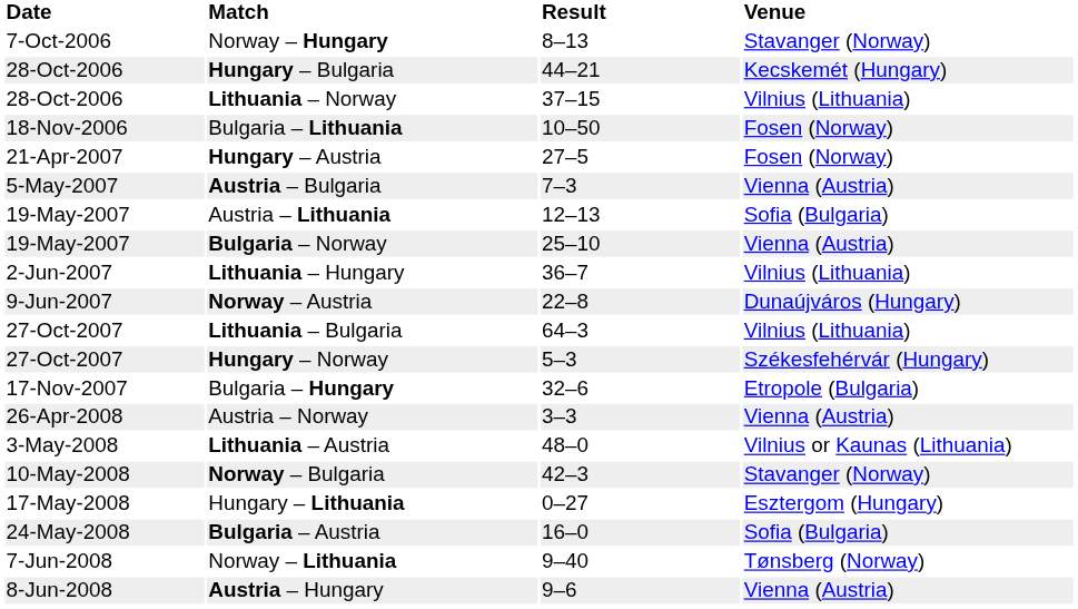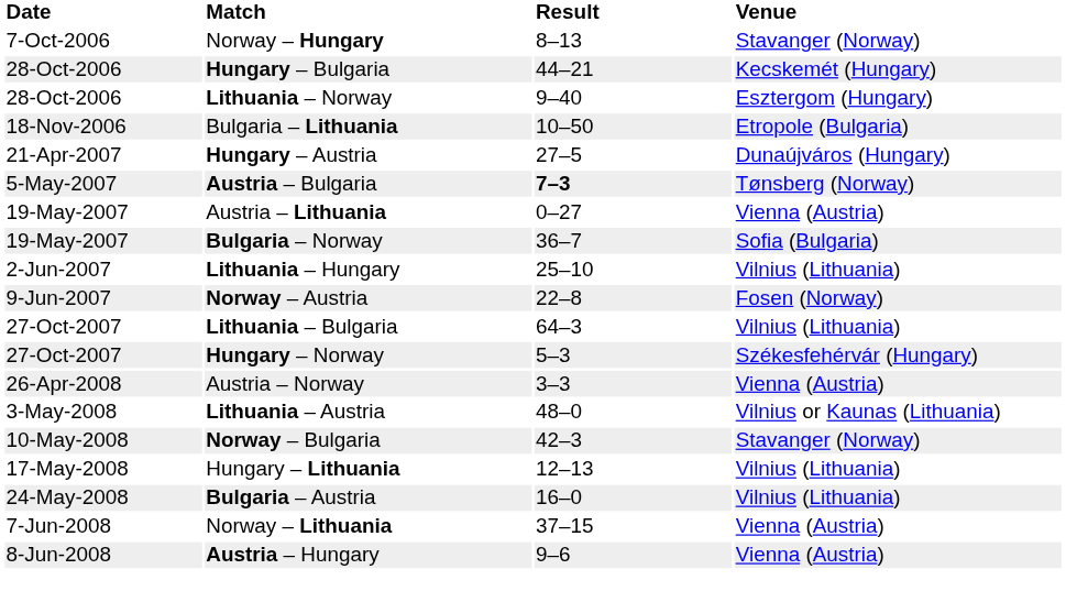Lithuania – Norway | Result: 37–15 -> 9–40
Lithuania – Norway | Venue: Vilnius (Lithuania) -> Esztergom (Hungary)
Bulgaria – Lithuania | Venue: Fosen (Norway) -> Etropole (Bulgaria)
Hungary – Austria | Venue: Fosen (Norway) -> Dunaújváros (Hungary)
Austria – Bulgaria | Result: normal -> bold
Austria – Bulgaria | Venue: Vienna (Austria) -> Tønsberg (Norway)
Austria – Lithuania | Result: 12–13 -> 0–27
Austria – Lithuania | Venue: Sofia (Bulgaria) -> Vienna (Austria)
Bulgaria – Norway | Result: 25–10 -> 36–7
Bulgaria – Norway | Venue: Vienna (Austria) -> Sofia (Bulgaria)
Lithuania – Hungary | Result: 36–7 -> 25–10
Norway – Austria | Venue: Dunaújváros (Hungary) -> Fosen (Norway)
- row: 17-Nov-2007 | Bulgaria – Hungary | 32–6 | Etropole (Bulgaria)
Hungary – Lithuania | Result: 0–27 -> 12–13
Hungary – Lithuania | Venue: Esztergom (Hungary) -> Vilnius (Lithuania)
Bulgaria – Austria | Venue: Sofia (Bulgaria) -> Vilnius (Lithuania)
Norway – Lithuania | Result: 9–40 -> 37–15
Norway – Lithuania | Venue: Tønsberg (Norway) -> Vienna (Austria)
